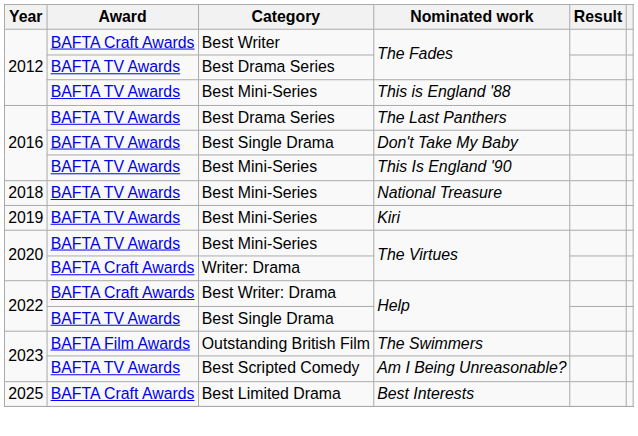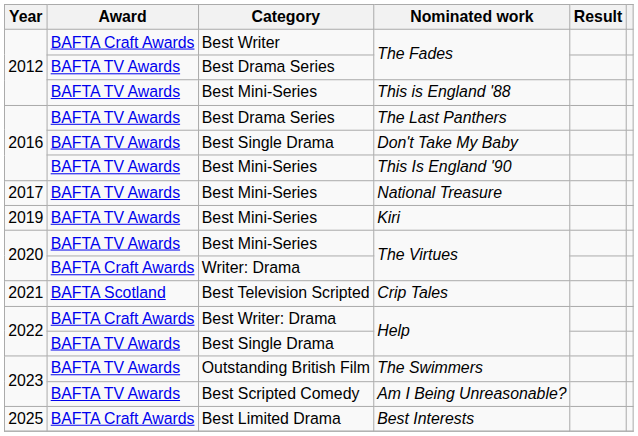National Treasure | Year: 2018 -> 2017
+ row: 2021 | BAFTA Scotland | Best Television Scripted | Crip Tales
The Swimmers | Award: BAFTA Film Awards -> BAFTA TV Awards
